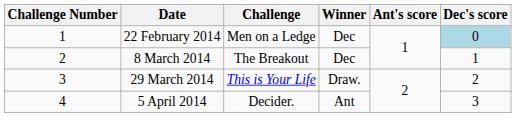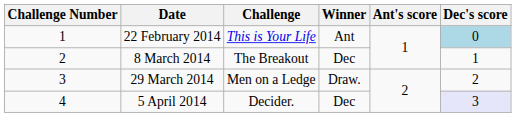22 February 2014 | Challenge: Men on a Ledge -> This is Your Life
22 February 2014 | Winner: Dec -> Ant
29 March 2014 | Challenge: This is Your Life -> Men on a Ledge
5 April 2014 | Winner: Ant -> Dec
5 April 2014 | Dec's score: no background -> lavender background
